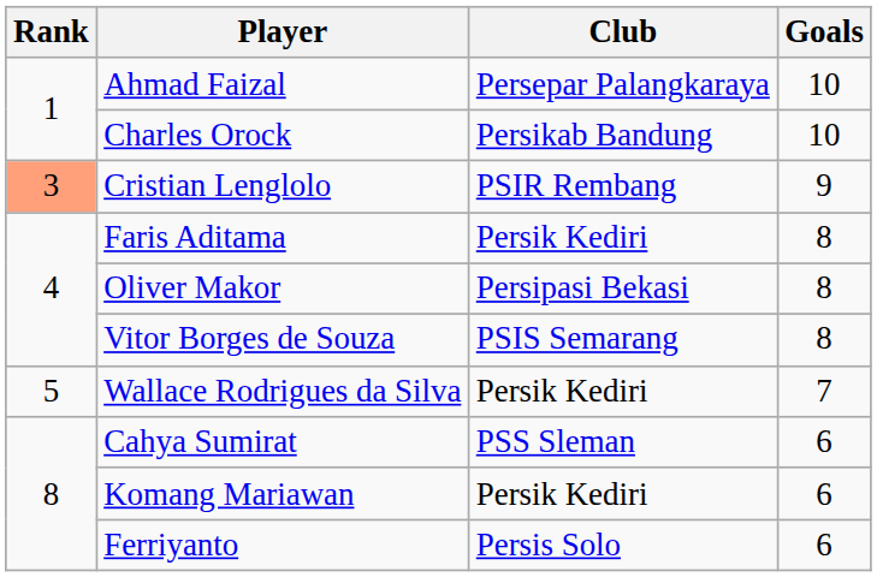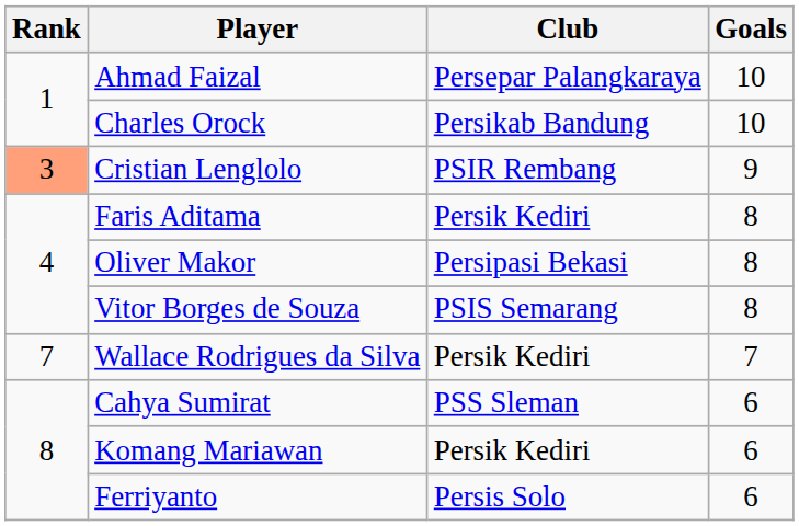Wallace Rodrigues da Silva | Rank: 5 -> 7
